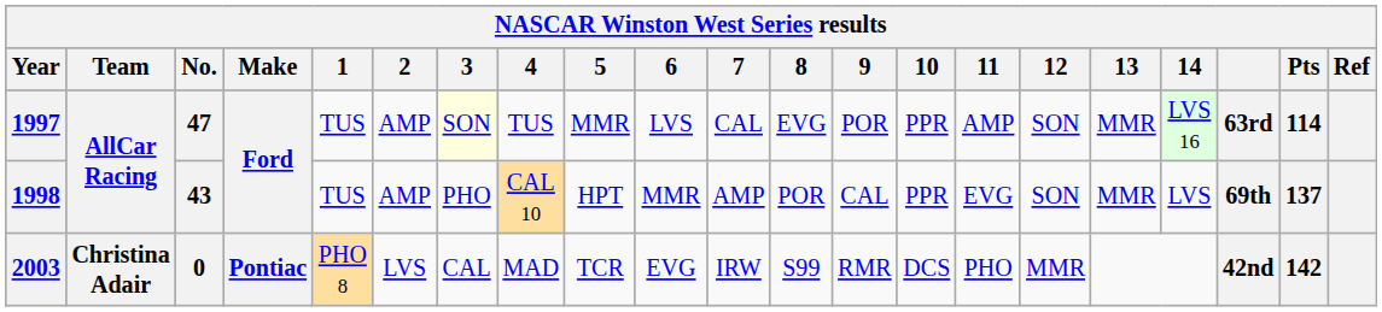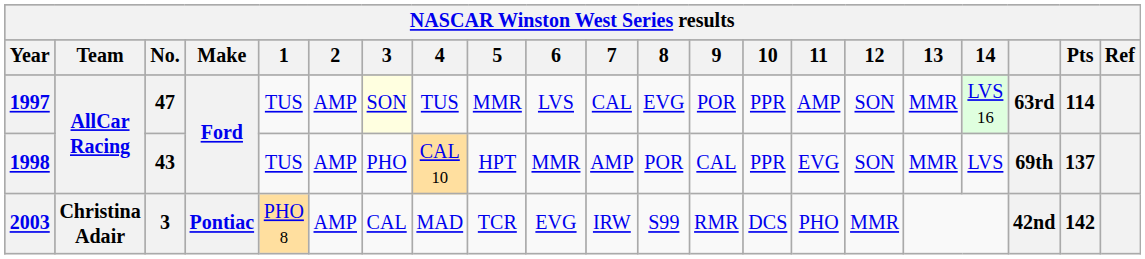2003 | No.: 0 -> 3
2003 | 2: LVS -> AMP
